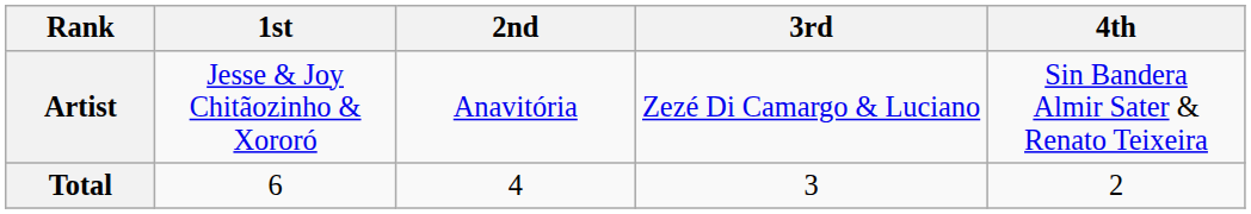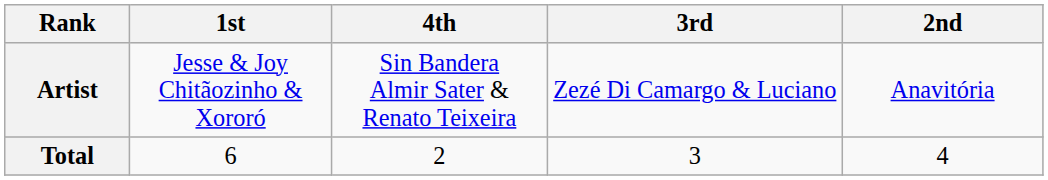columns swapped: 2nd <-> 4th
